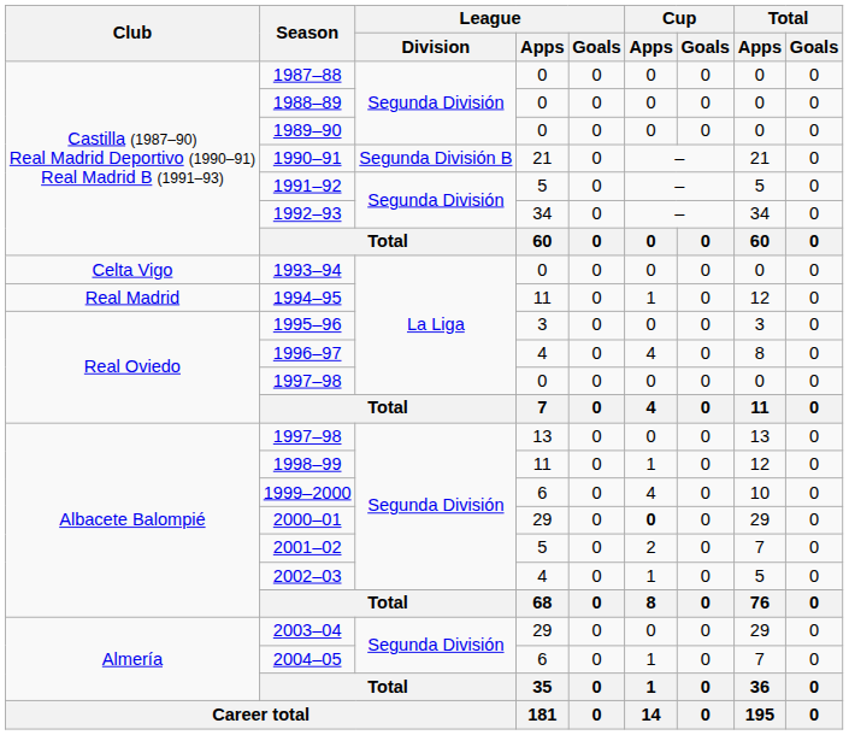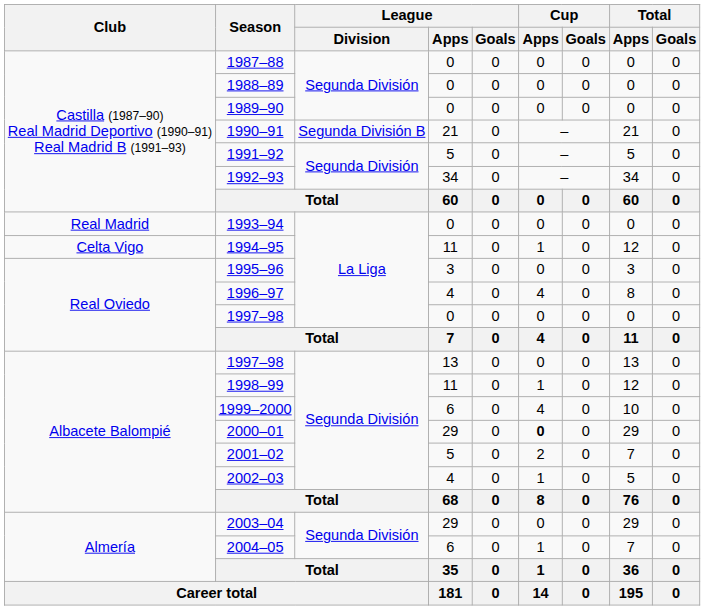1993–94 | Club: Celta Vigo -> Real Madrid
1994–95 | Club: Real Madrid -> Celta Vigo
